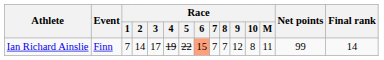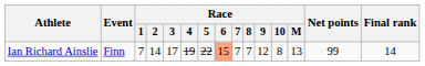Ian Richard Ainslie | Race / M: 11 -> 13
